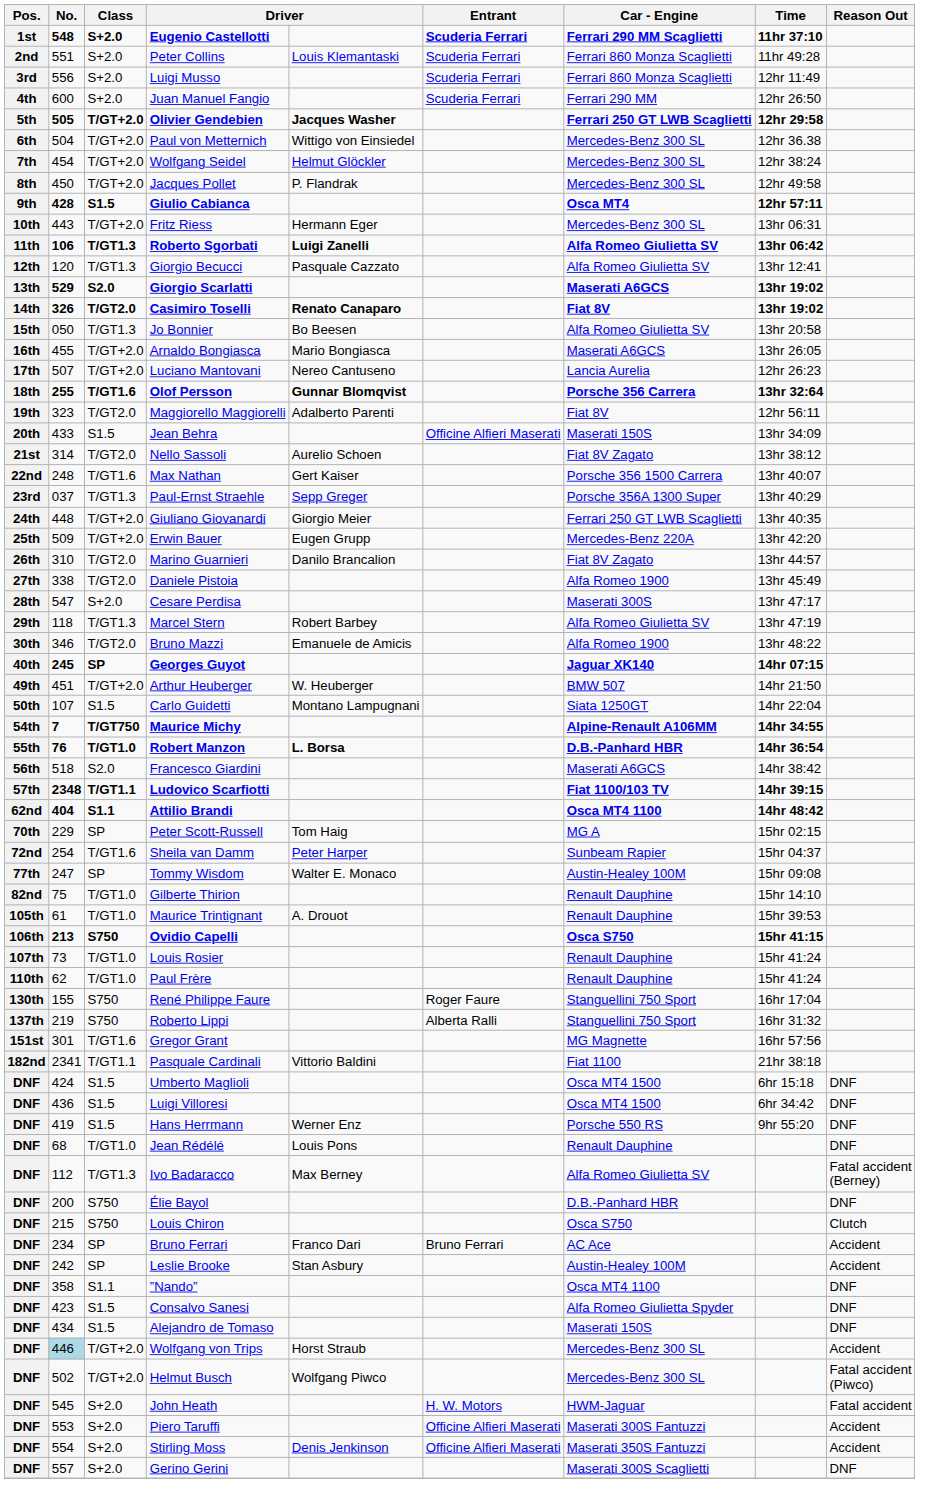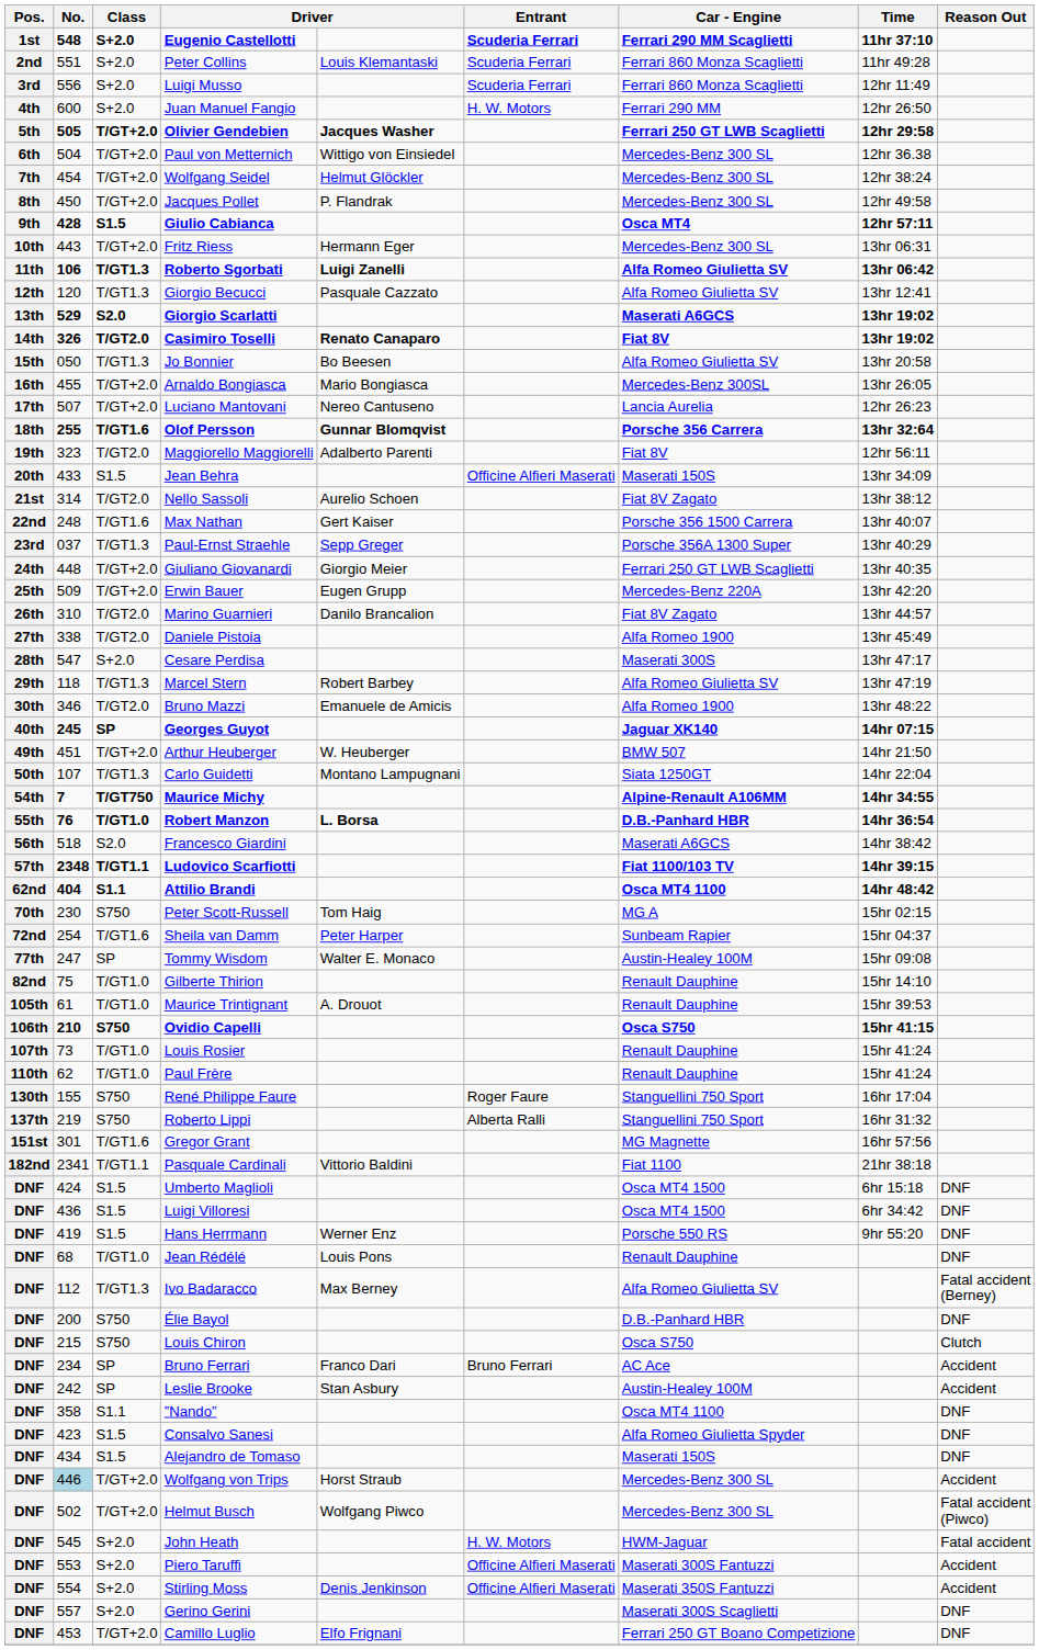Juan Manuel Fangio | Entrant: Scuderia Ferrari -> H. W. Motors
Arnaldo Bongiasca | Car - Engine: Maserati A6GCS -> Mercedes-Benz 300SL
Carlo Guidetti | Class: S1.5 -> T/GT1.3
Peter Scott-Russell | No.: 229 -> 230
Peter Scott-Russell | Class: SP -> S750
Ovidio Capelli | No.: 213 -> 210
+ row: DNF | 453 | T/GT+2.0 | Camillo Luglio | Elfo Frignani | Ferrari 250 GT Boano Competizione | DNF
